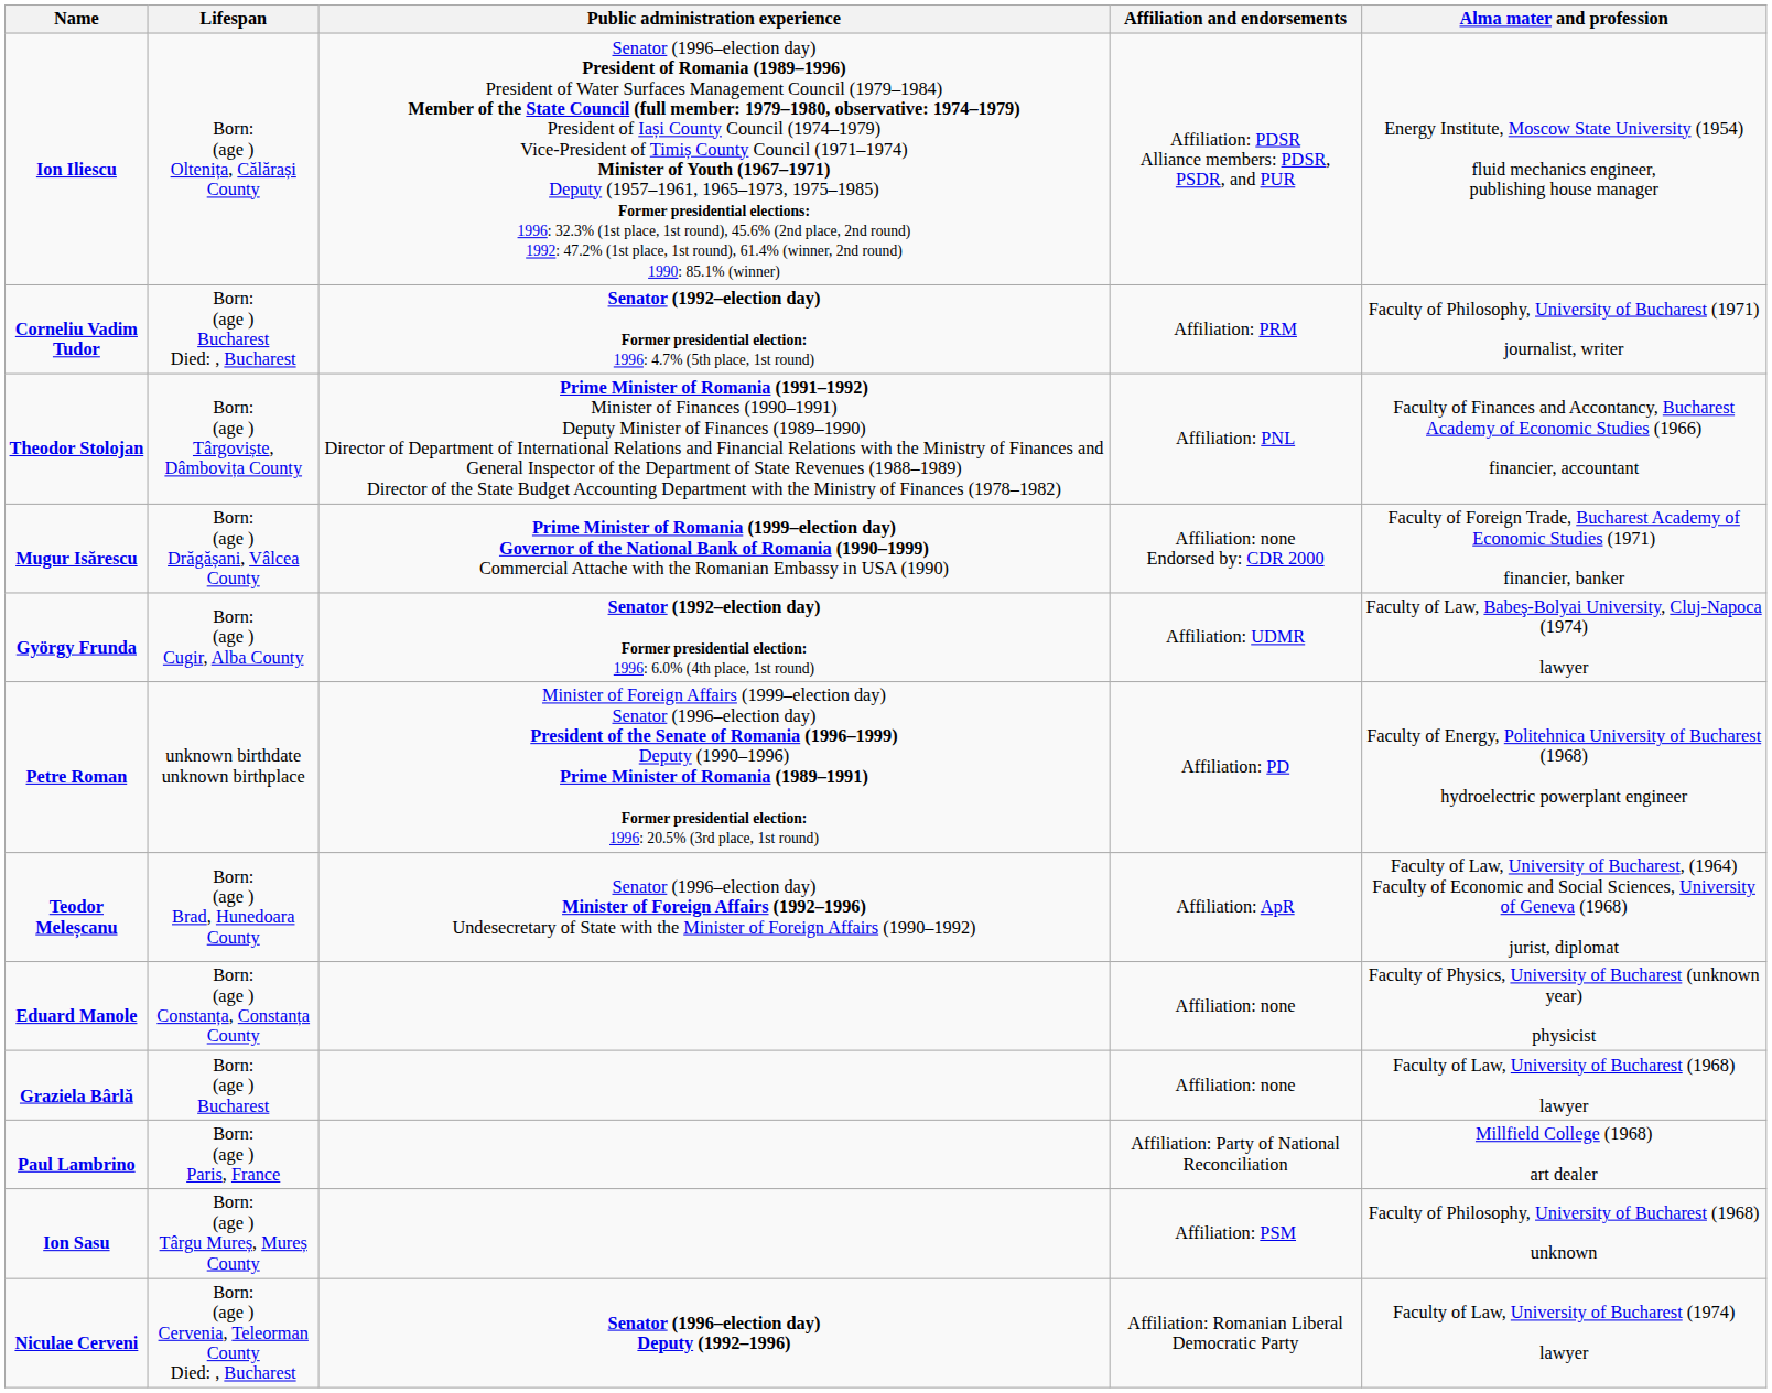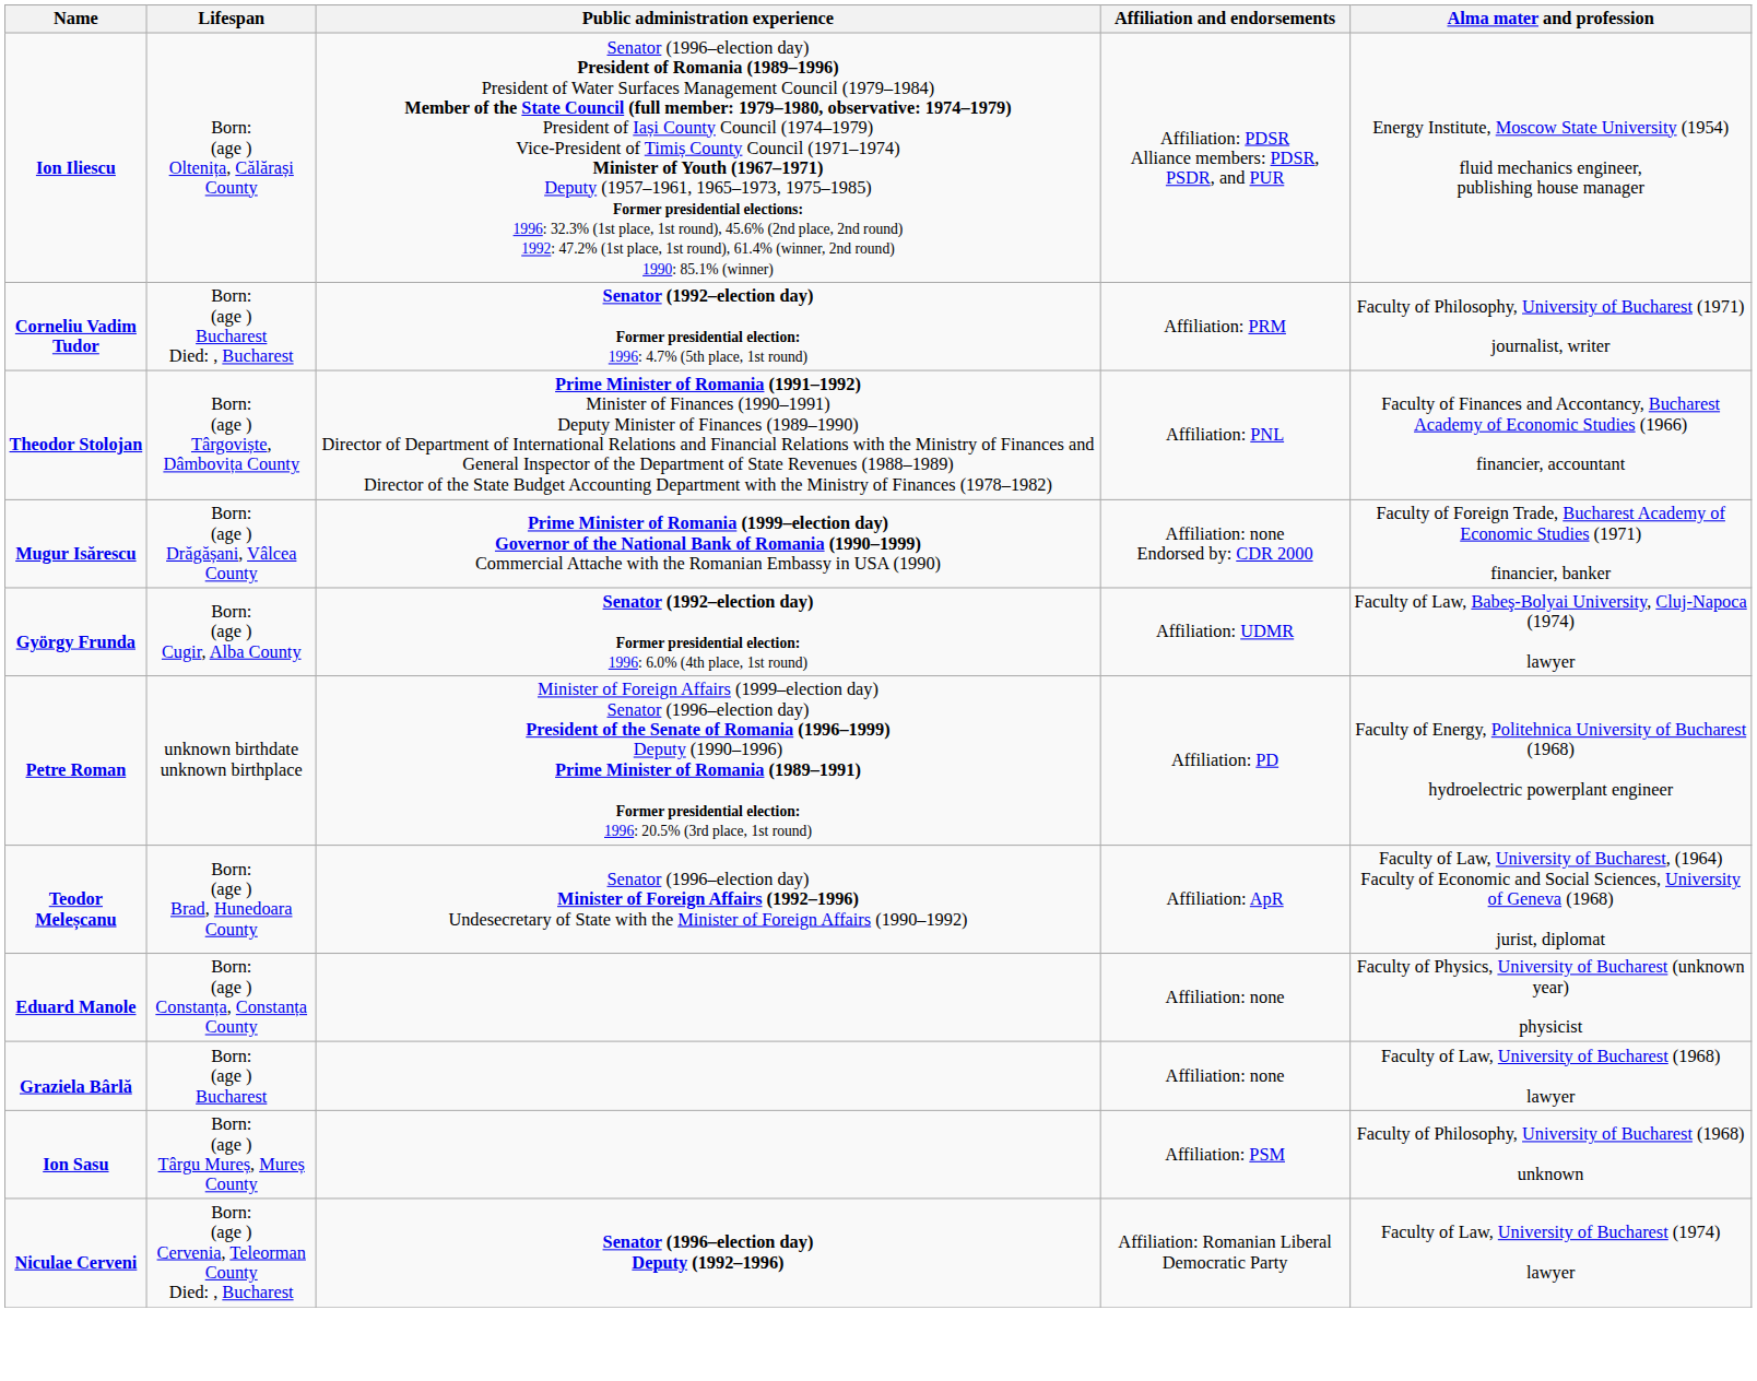- row: Paul Lambrino | Born: (age ) Paris, France | Affiliation: Party of National Reconciliation | Millfield College (1968) art dealer
